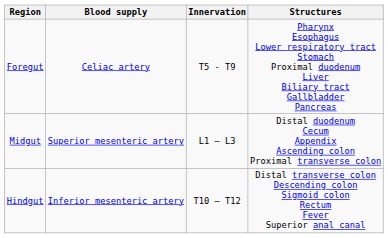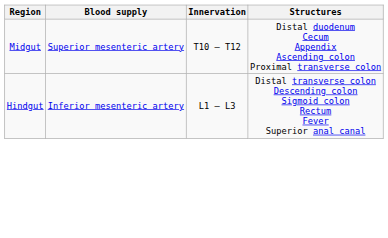- row: Foregut | Celiac artery | T5 - T9 | Pharynx Esophagus Lower respiratory tract Stomach Proximal duodenum Liver Biliary tract Gallbladder Pancreas
Midgut | Innervation: L1 – L3 -> T10 – T12
Hindgut | Innervation: T10 – T12 -> L1 – L3
